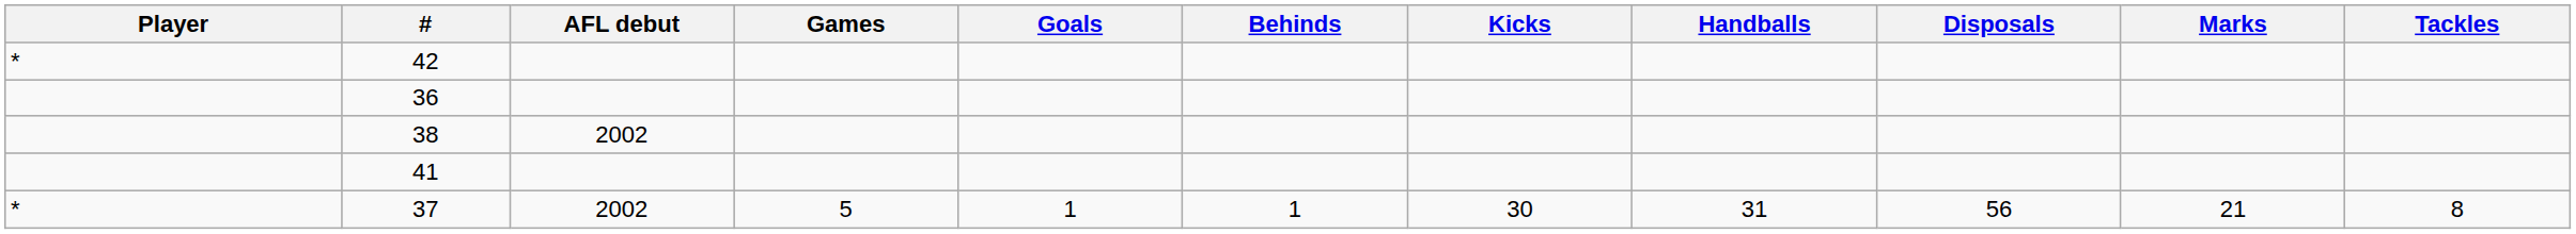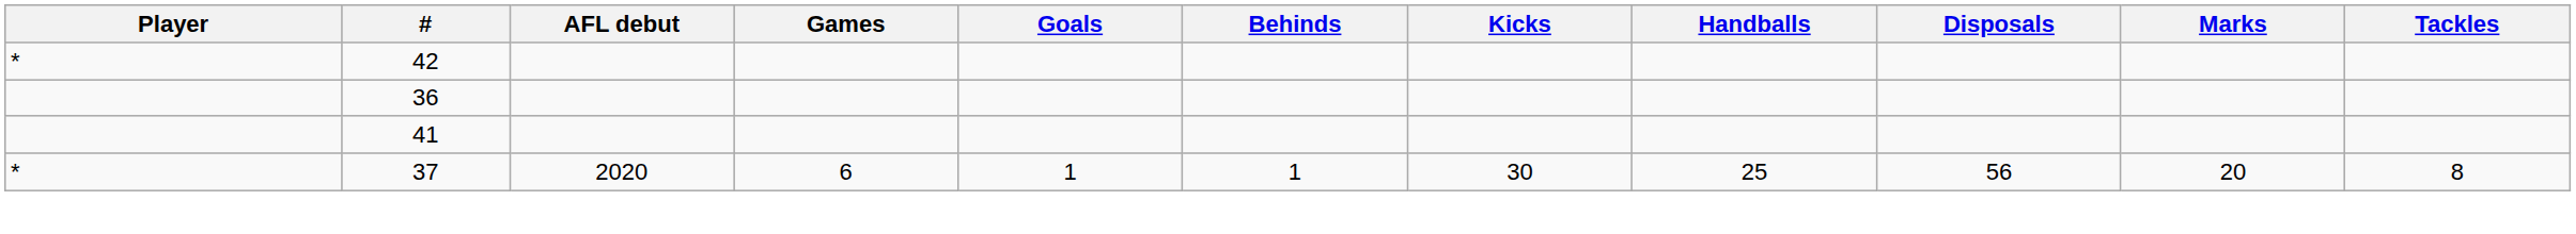- row: 38 | 2002
37 | AFL debut: 2002 -> 2020
37 | Games: 5 -> 6
37 | Handballs: 31 -> 25
37 | Marks: 21 -> 20
